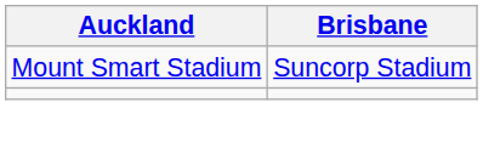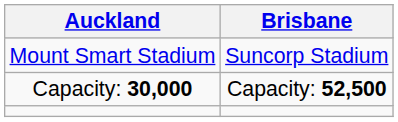+ row: Capacity: 30,000 | Capacity: 52,500
